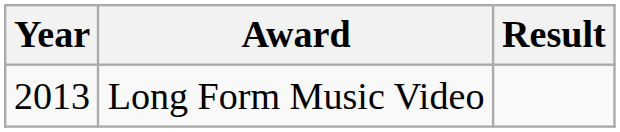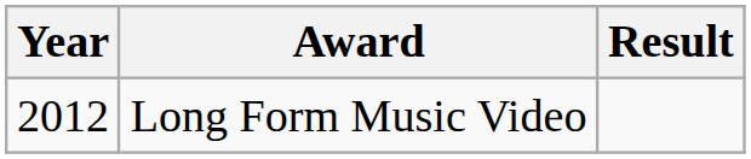Long Form Music Video | Year: 2013 -> 2012
